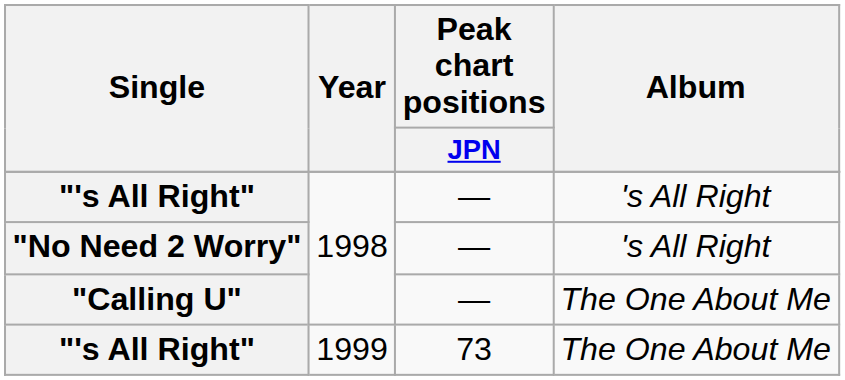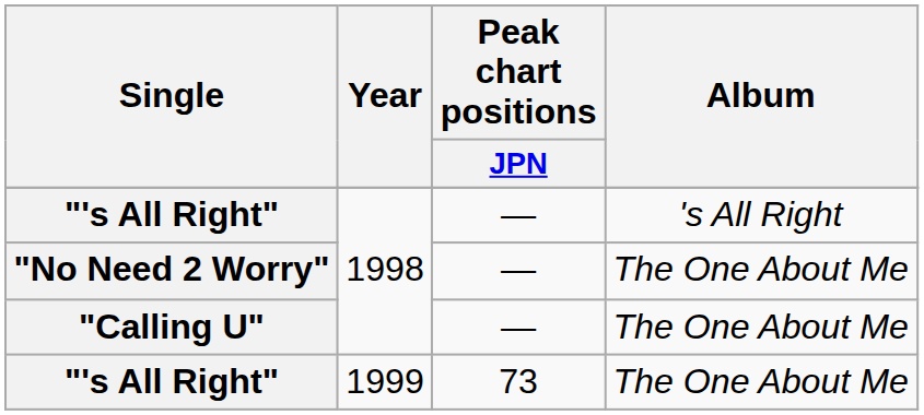"No Need 2 Worry" | Album: 's All Right -> The One About Me
